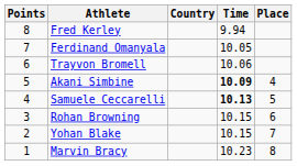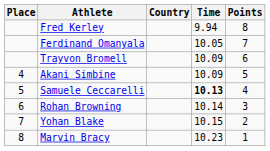columns swapped: Place <-> Points
Trayvon Bromell | Time: 10.06 -> 10.09
Akani Simbine | Time: bold -> normal
Rohan Browning | Time: 10.15 -> 10.14
